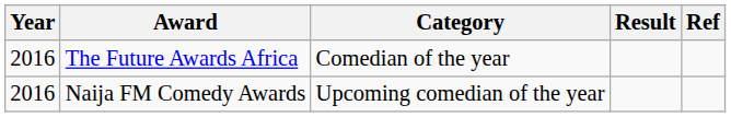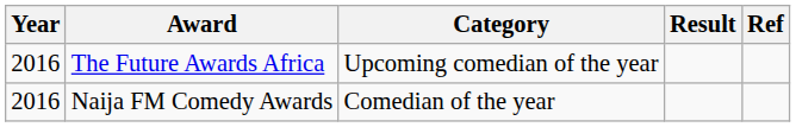The Future Awards Africa | Category: Comedian of the year -> Upcoming comedian of the year
Naija FM Comedy Awards | Category: Upcoming comedian of the year -> Comedian of the year
